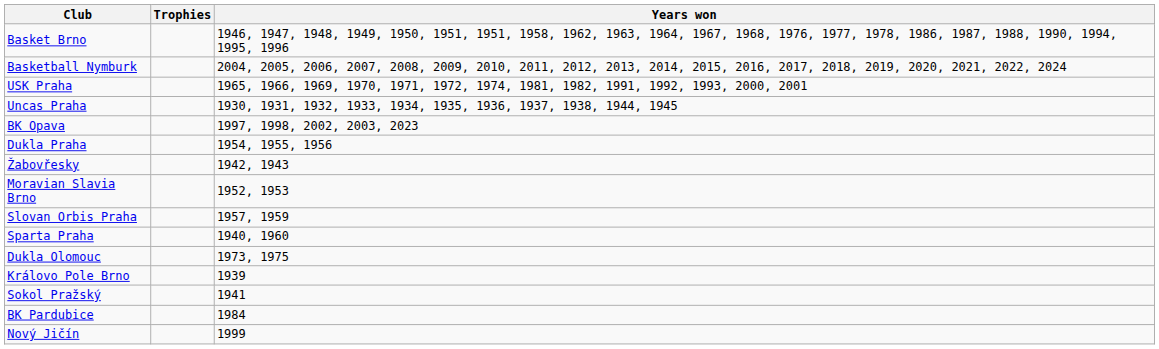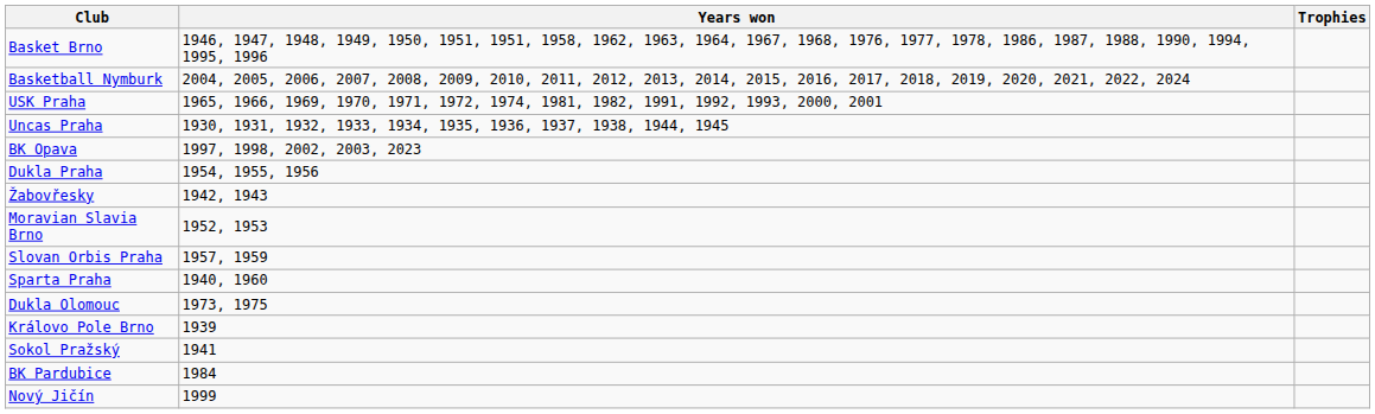columns swapped: Trophies <-> Years won
